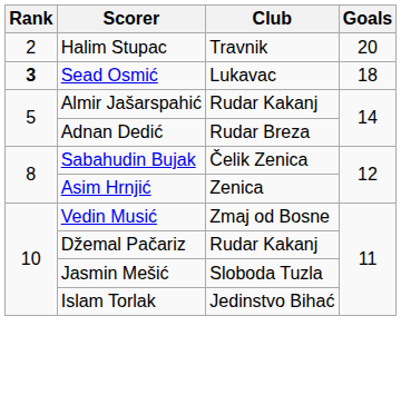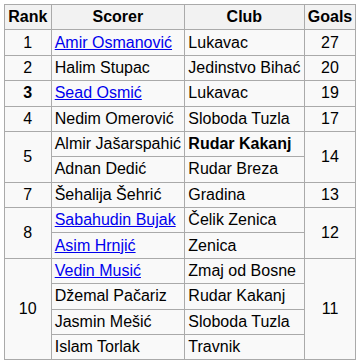+ row: 1 | Amir Osmanović | Lukavac | 27
Halim Stupac | Club: Travnik -> Jedinstvo Bihać
Sead Osmić | Goals: 18 -> 19
+ row: 4 | Nedim Omerović | Sloboda Tuzla | 17
Almir Jašarspahić | Club: normal -> bold
+ row: 7 | Šehalija Šehrić | Gradina | 13
Islam Torlak | Club: Jedinstvo Bihać -> Travnik
